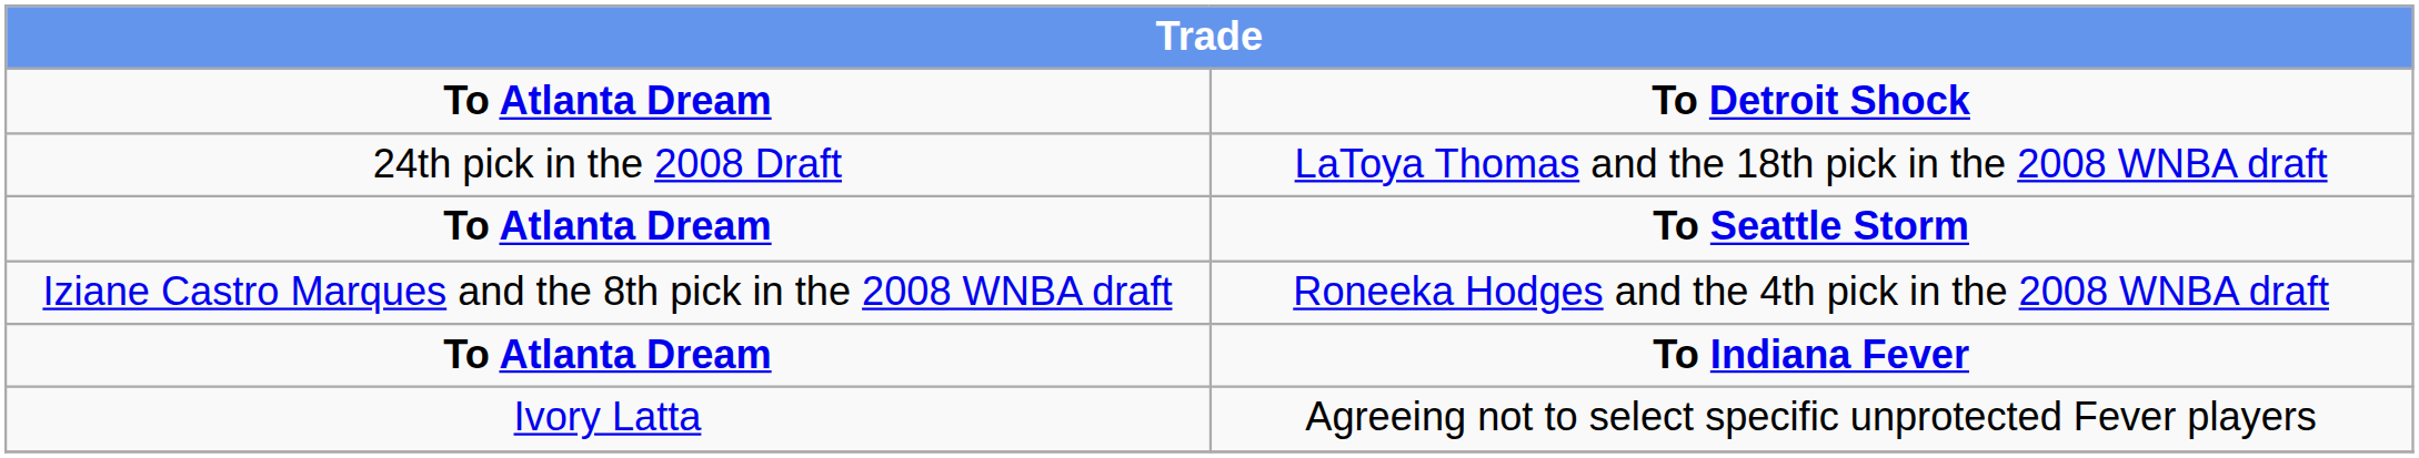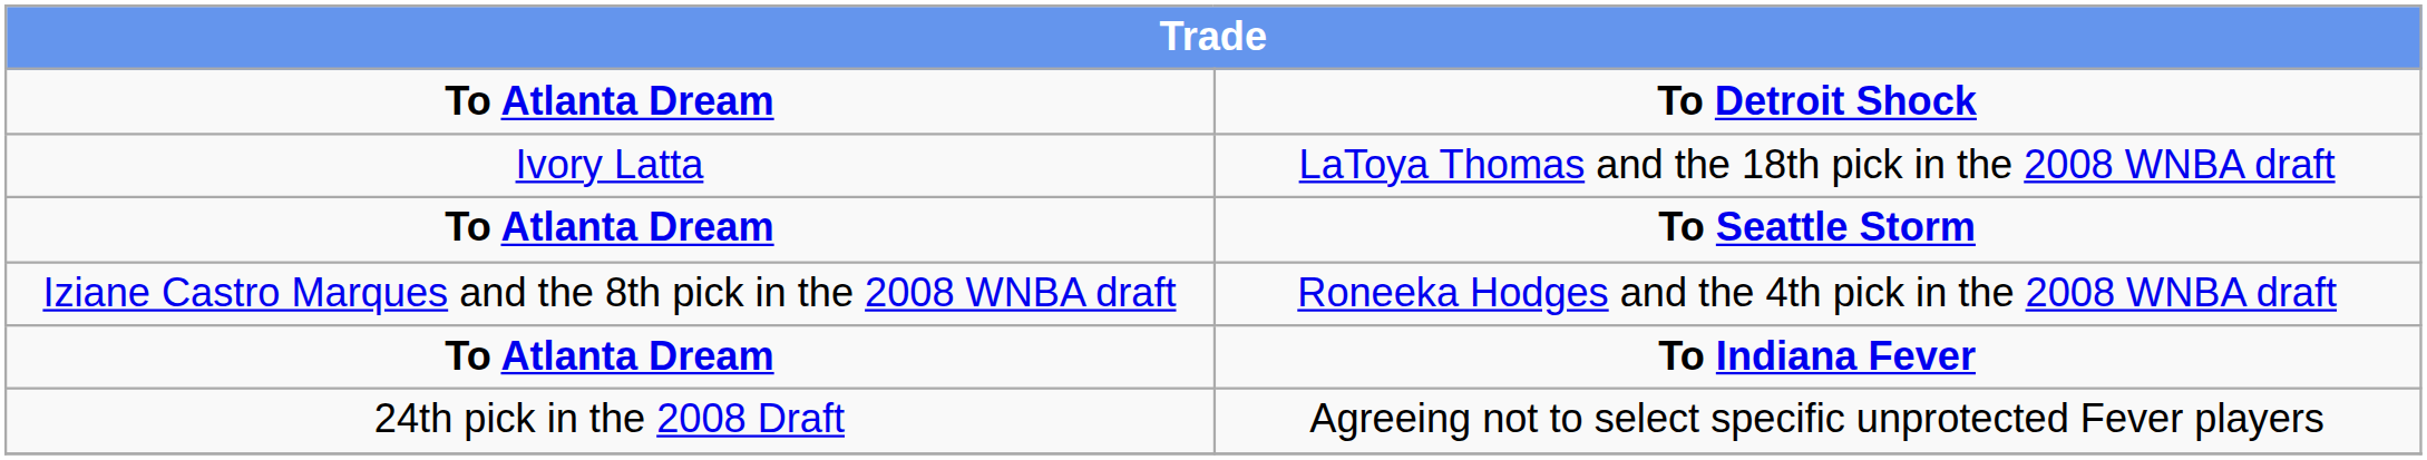LaToya Thomas and the 18th pick in the 2008 WNBA draft | To Atlanta Dream: 24th pick in the 2008 Draft -> Ivory Latta
Agreeing not to select specific unprotected Fever players | To Atlanta Dream: Ivory Latta -> 24th pick in the 2008 Draft
